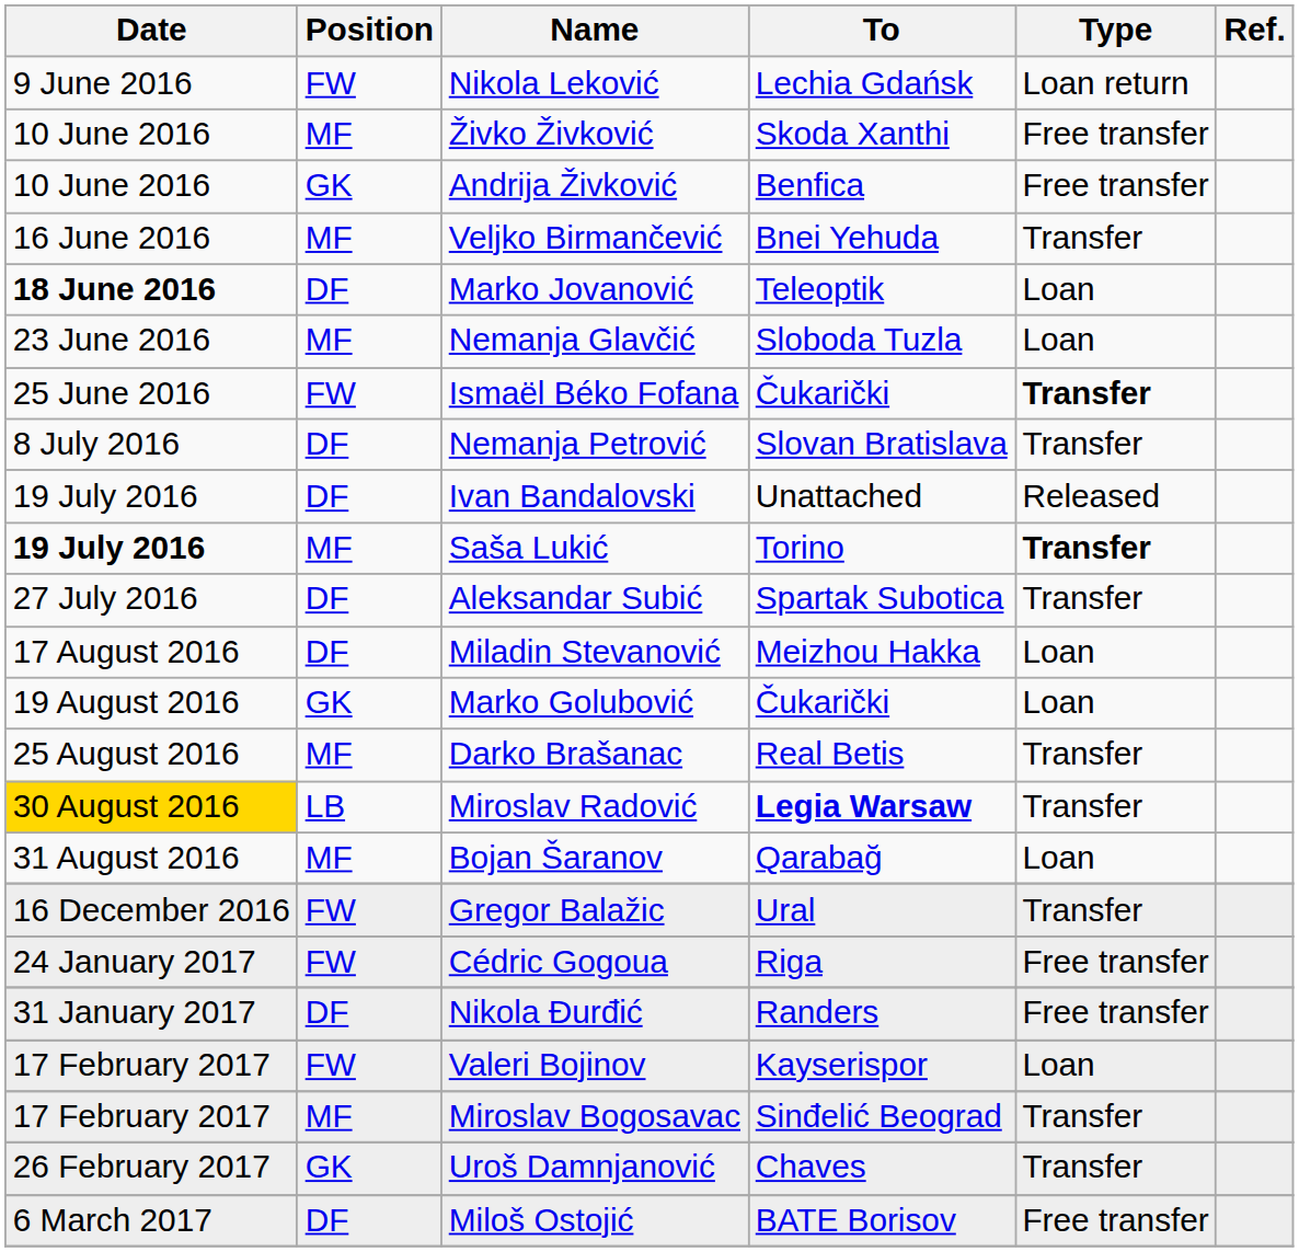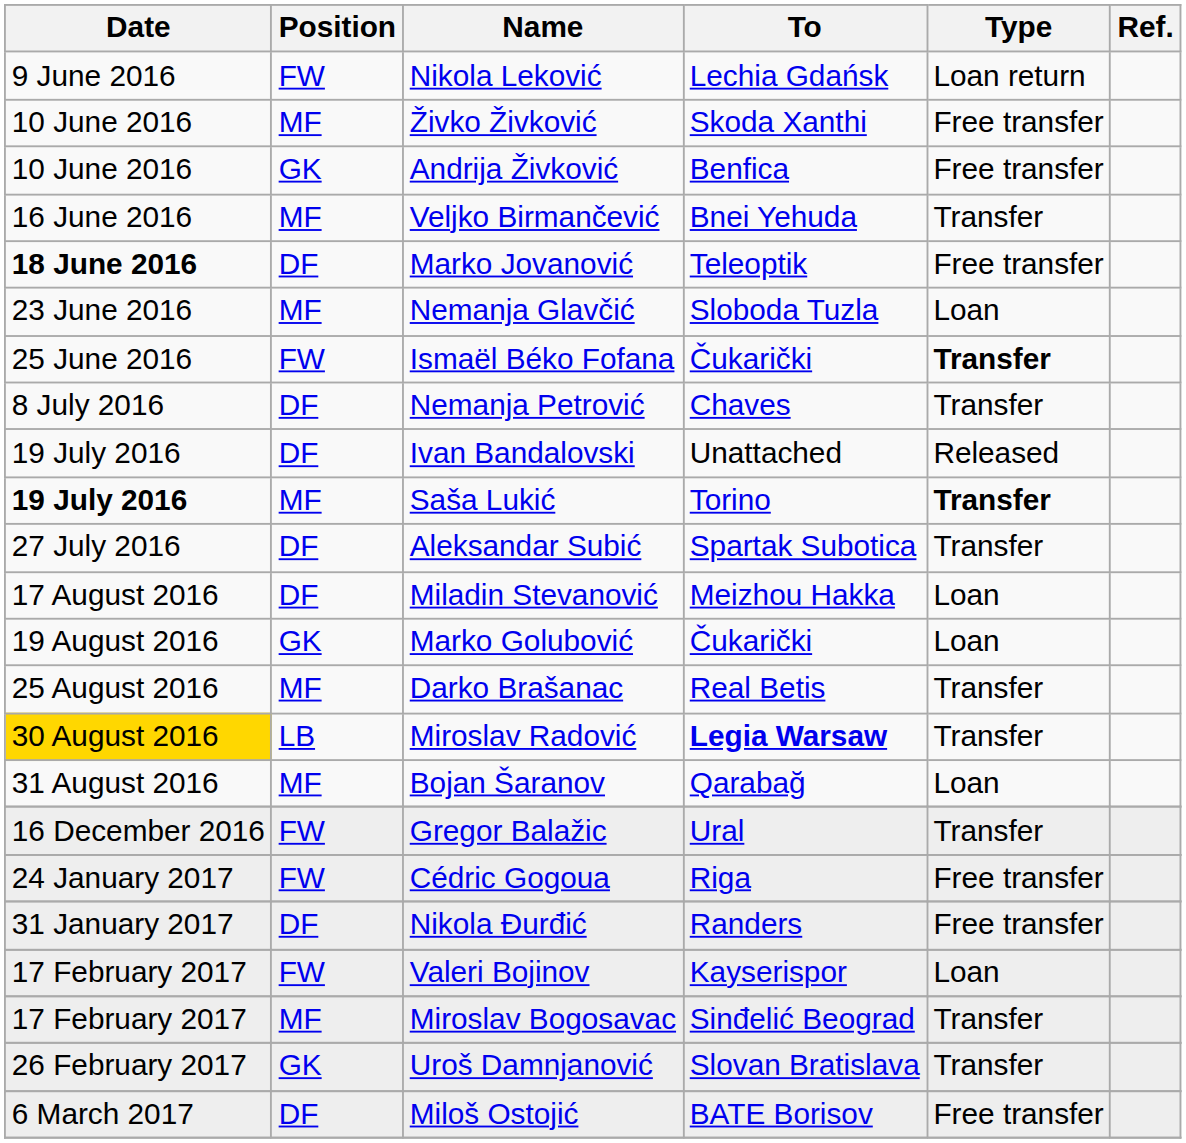Marko Jovanović | Type: Loan -> Free transfer
Nemanja Petrović | To: Slovan Bratislava -> Chaves
Uroš Damnjanović | To: Chaves -> Slovan Bratislava
